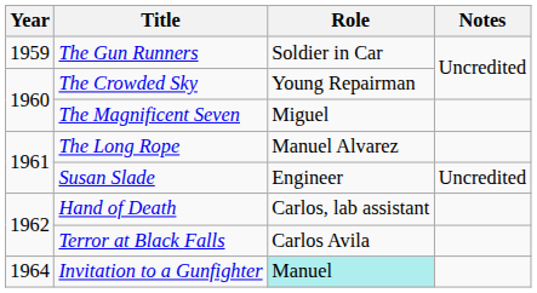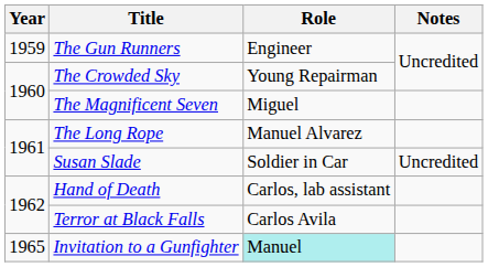The Gun Runners | Role: Soldier in Car -> Engineer
Susan Slade | Role: Engineer -> Soldier in Car
Invitation to a Gunfighter | Year: 1964 -> 1965
